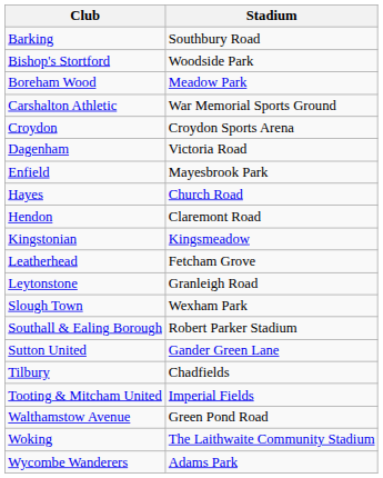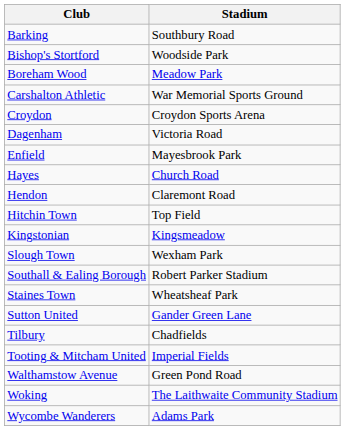+ row: Hitchin Town | Top Field
- row: Leatherhead | Fetcham Grove
- row: Leytonstone | Granleigh Road
+ row: Staines Town | Wheatsheaf Park
